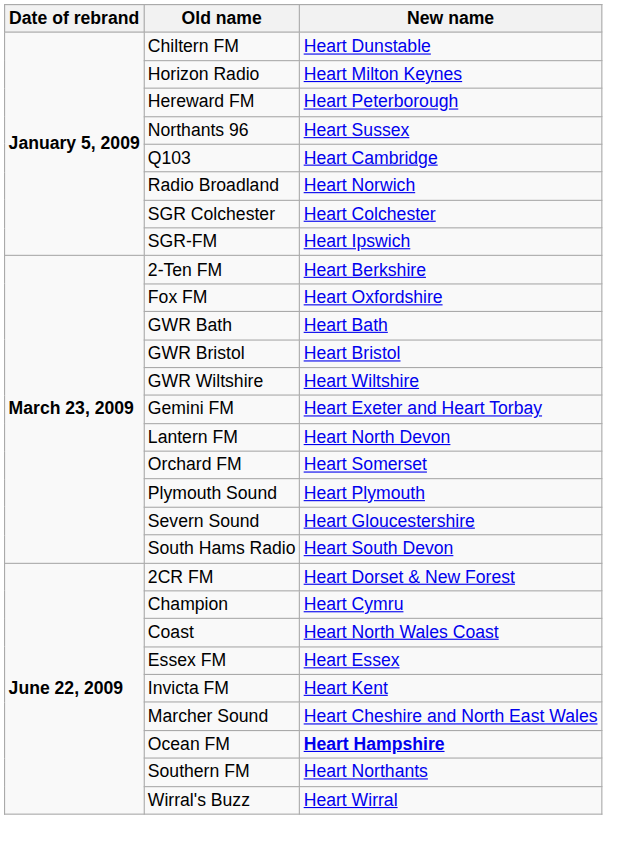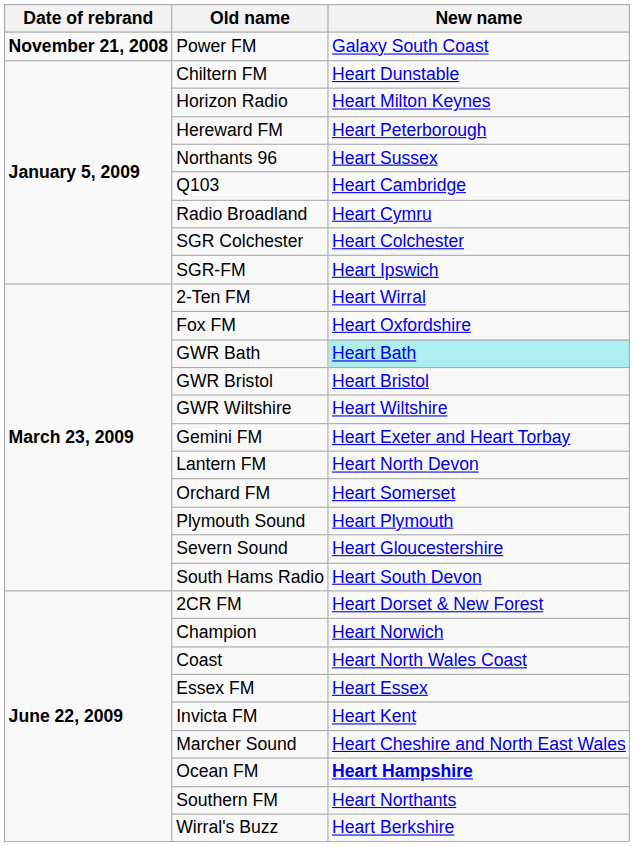+ row: November 21, 2008 | Power FM | Galaxy South Coast
Radio Broadland | New name: Heart Norwich -> Heart Cymru
2-Ten FM | New name: Heart Berkshire -> Heart Wirral
GWR Bath | New name: no background -> paleturquoise background
Champion | New name: Heart Cymru -> Heart Norwich
Wirral's Buzz | New name: Heart Wirral -> Heart Berkshire
